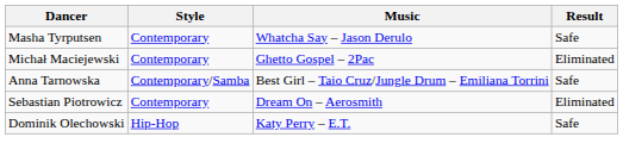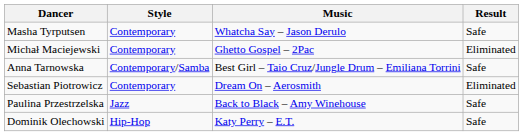+ row: Paulina Przestrzelska | Jazz | Back to Black – Amy Winehouse | Safe
